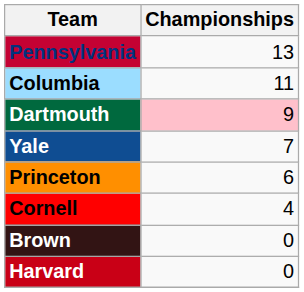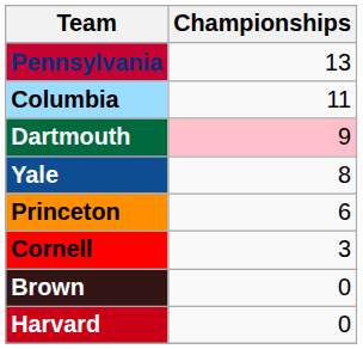Yale | Championships: 7 -> 8
Cornell | Championships: 4 -> 3
